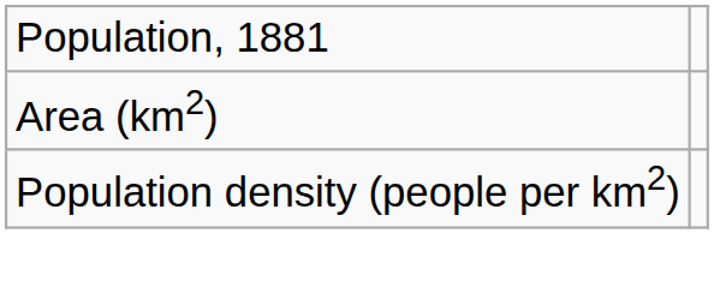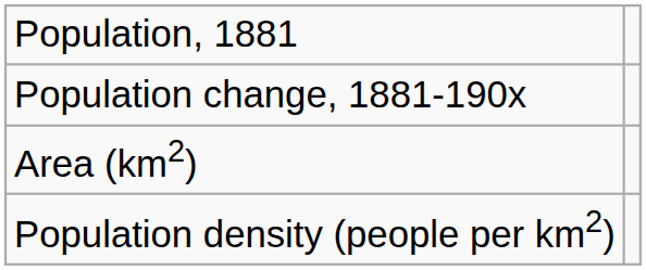+ row: Population change, 1881-190x
